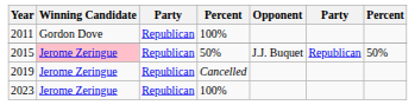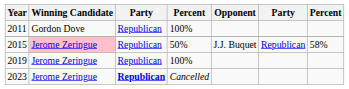2015 | column 7: 50% -> 58%
2019 | column 4: Cancelled -> 100%
2023 | column 3: normal -> bold
2023 | column 4: 100% -> Cancelled
